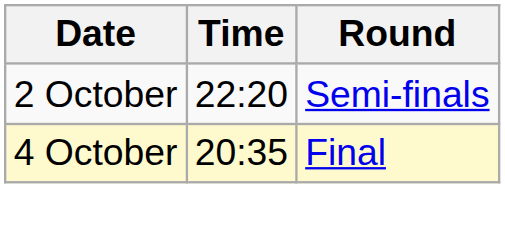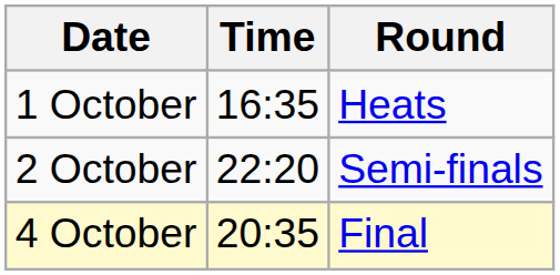+ row: 1 October | 16:35 | Heats
